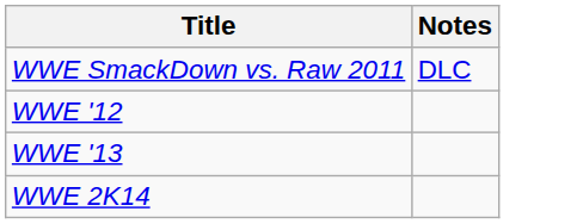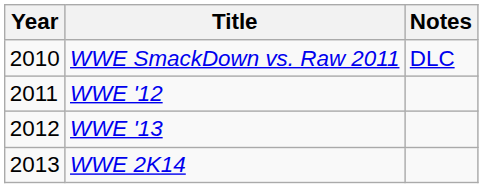+ column: Year | 2010 | 2011 | 2012 | 2013
